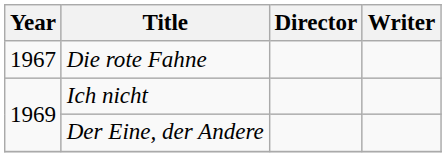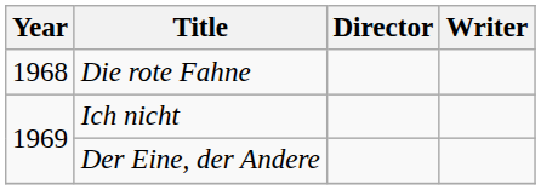Die rote Fahne | Year: 1967 -> 1968
